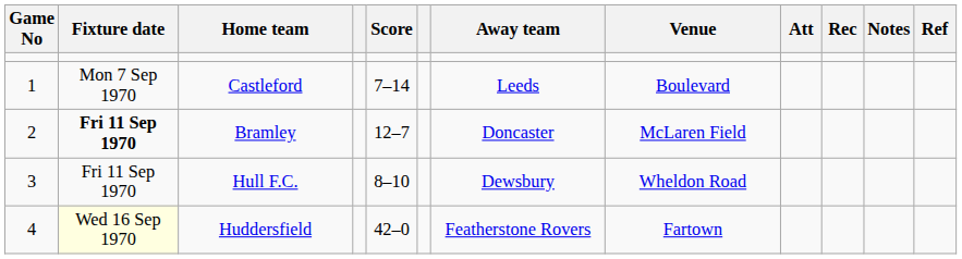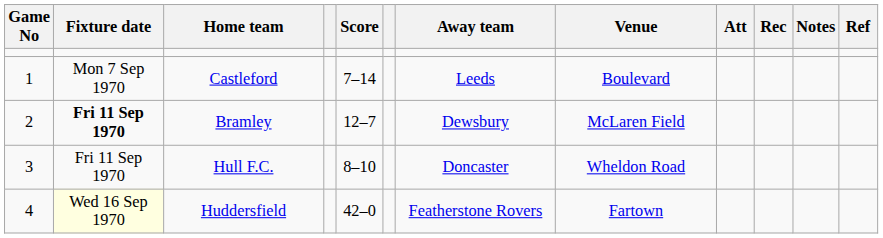Bramley | Away team: Doncaster -> Dewsbury
Hull F.C. | Away team: Dewsbury -> Doncaster
